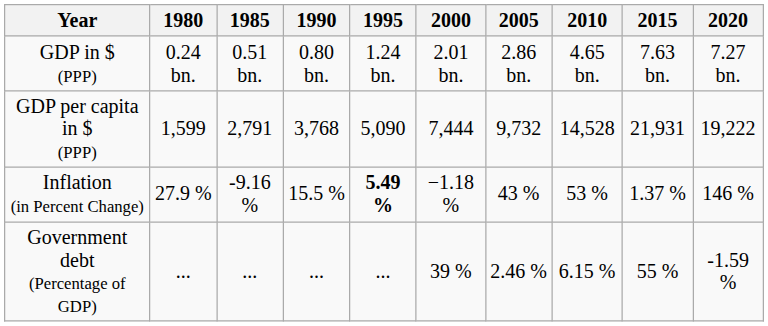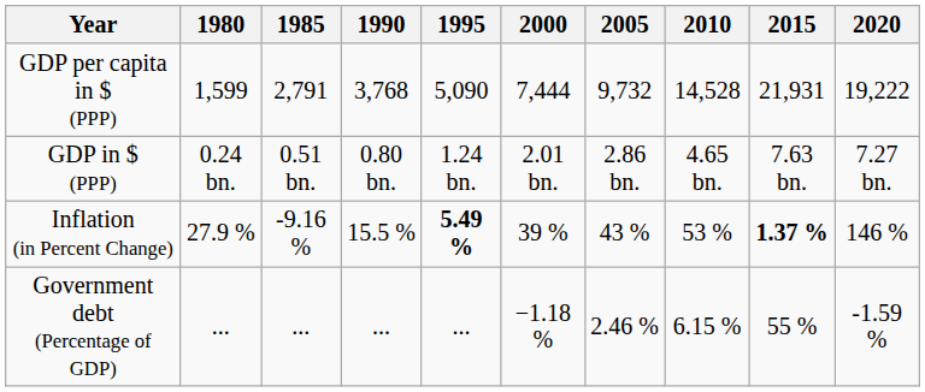rows swapped: GDP in $ (PPP) <-> GDP per capita in $ (PPP)
Inflation (in Percent Change) | 2000: −1.18 % -> 39 %
Inflation (in Percent Change) | 2015: normal -> bold
Government debt (Percentage of GDP) | 2000: 39 % -> −1.18 %
